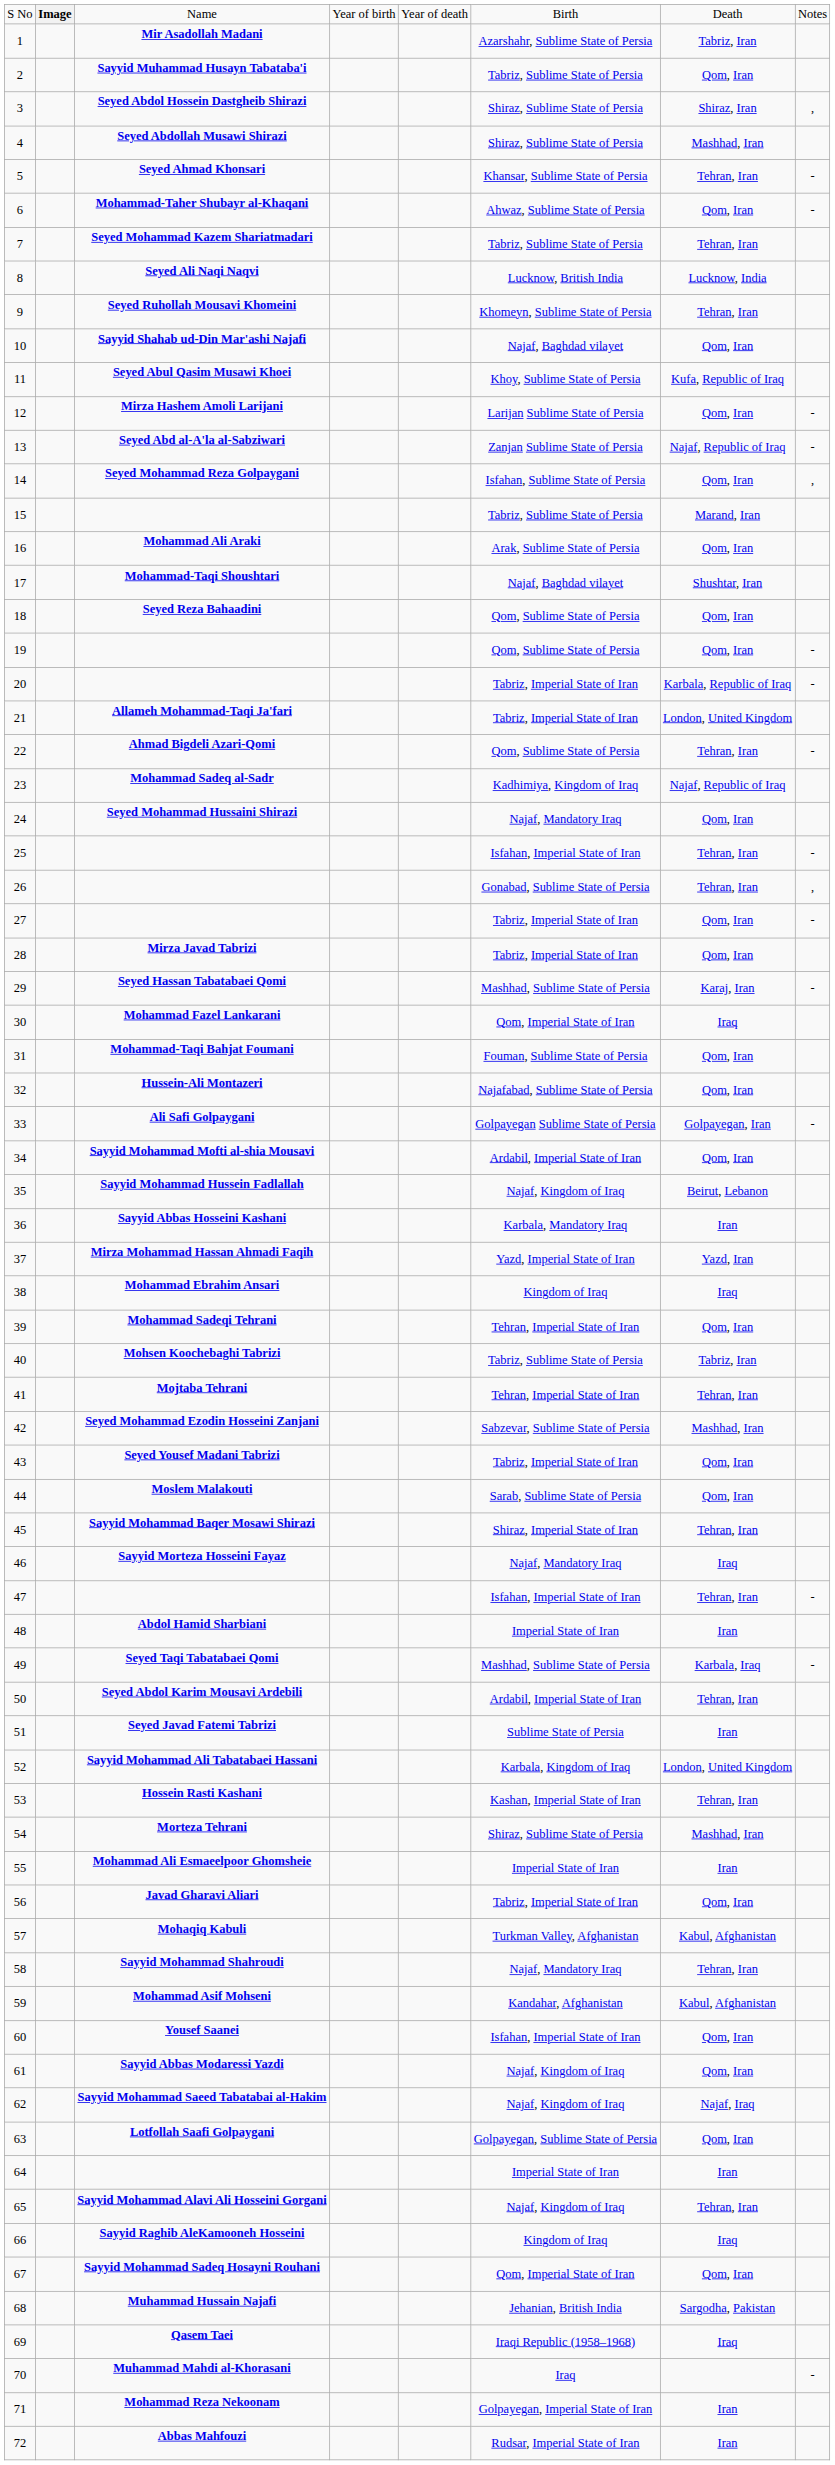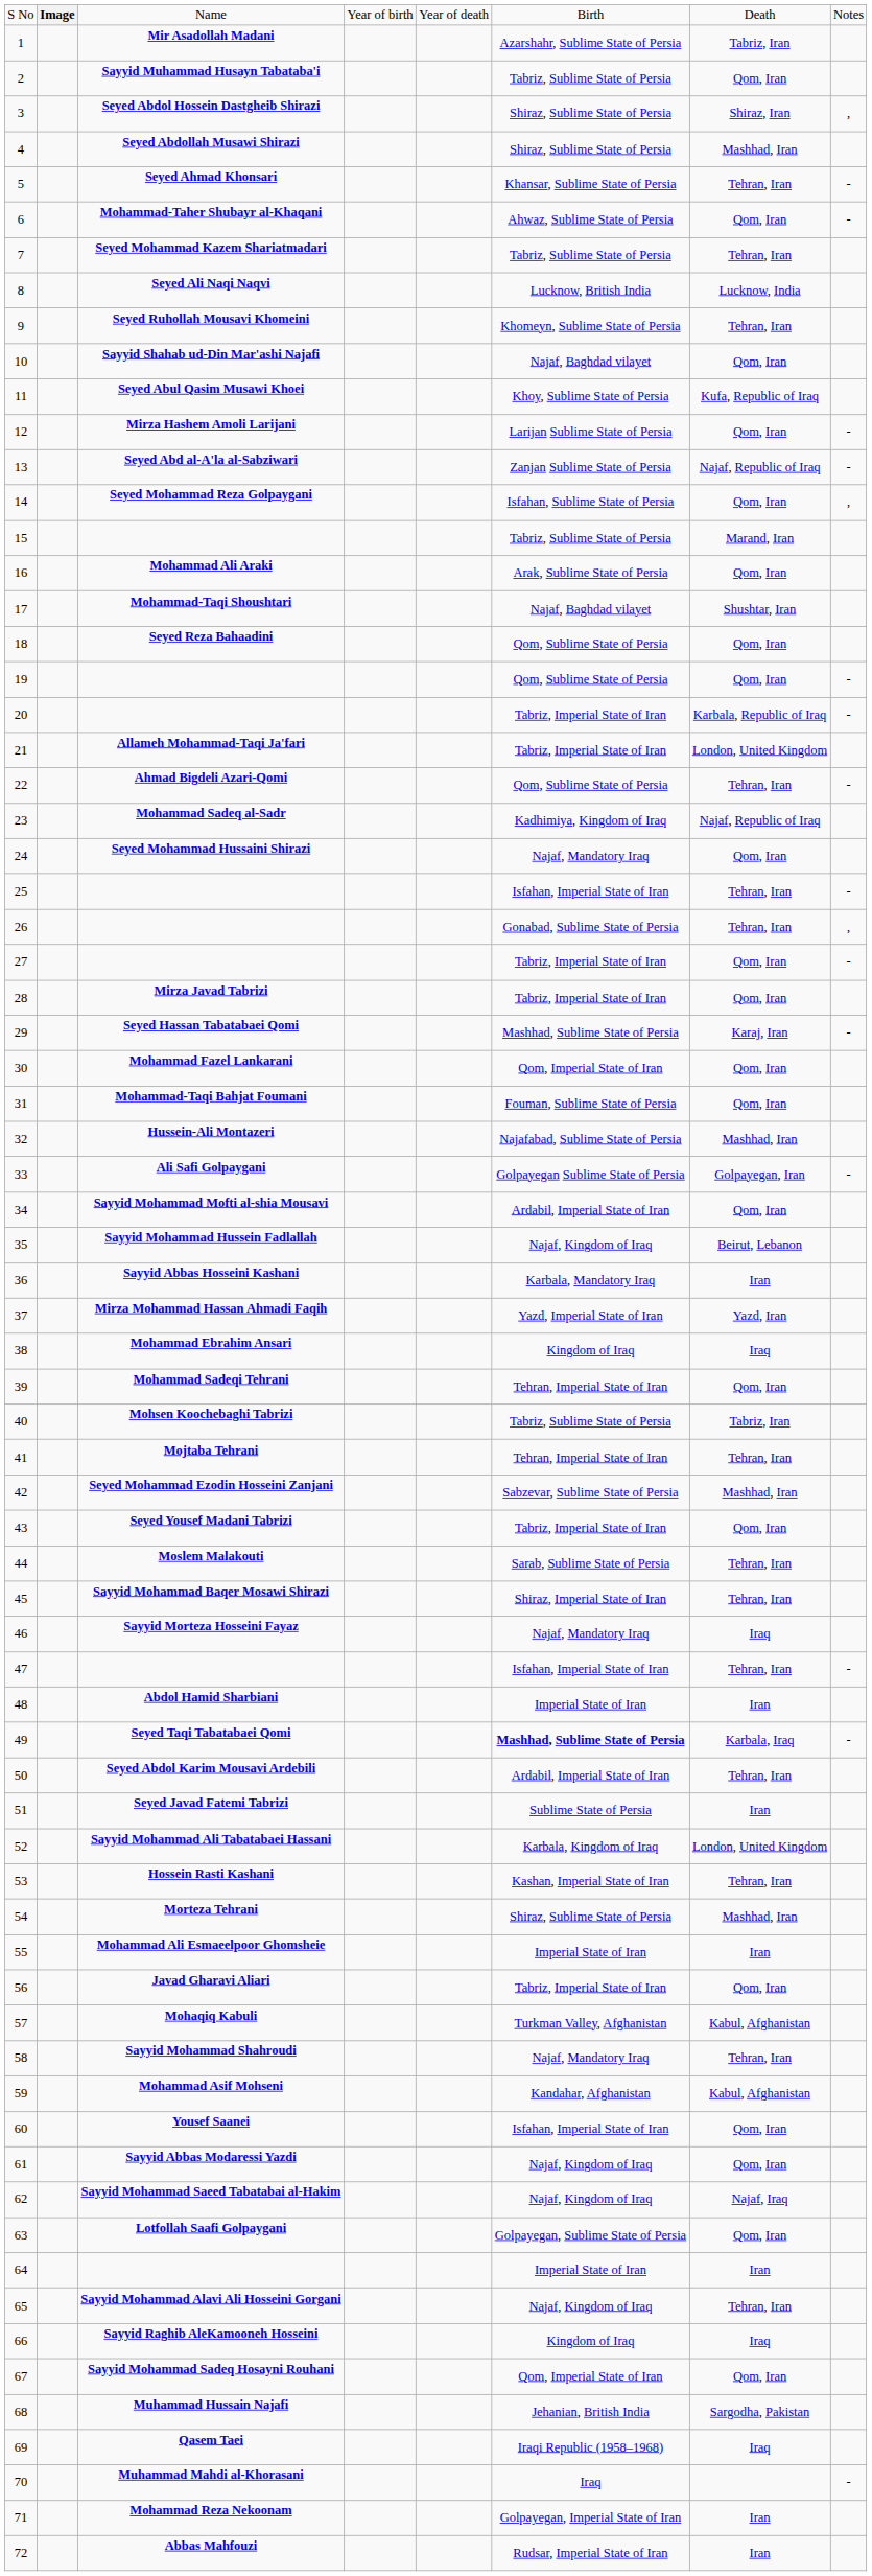Mohammad Fazel Lankarani | column 7: Iraq -> Qom, Iran
Hussein-Ali Montazeri | column 7: Qom, Iran -> Mashhad, Iran
Moslem Malakouti | column 7: Qom, Iran -> Tehran, Iran
Seyed Taqi Tabatabaei Qomi | column 6: normal -> bold
